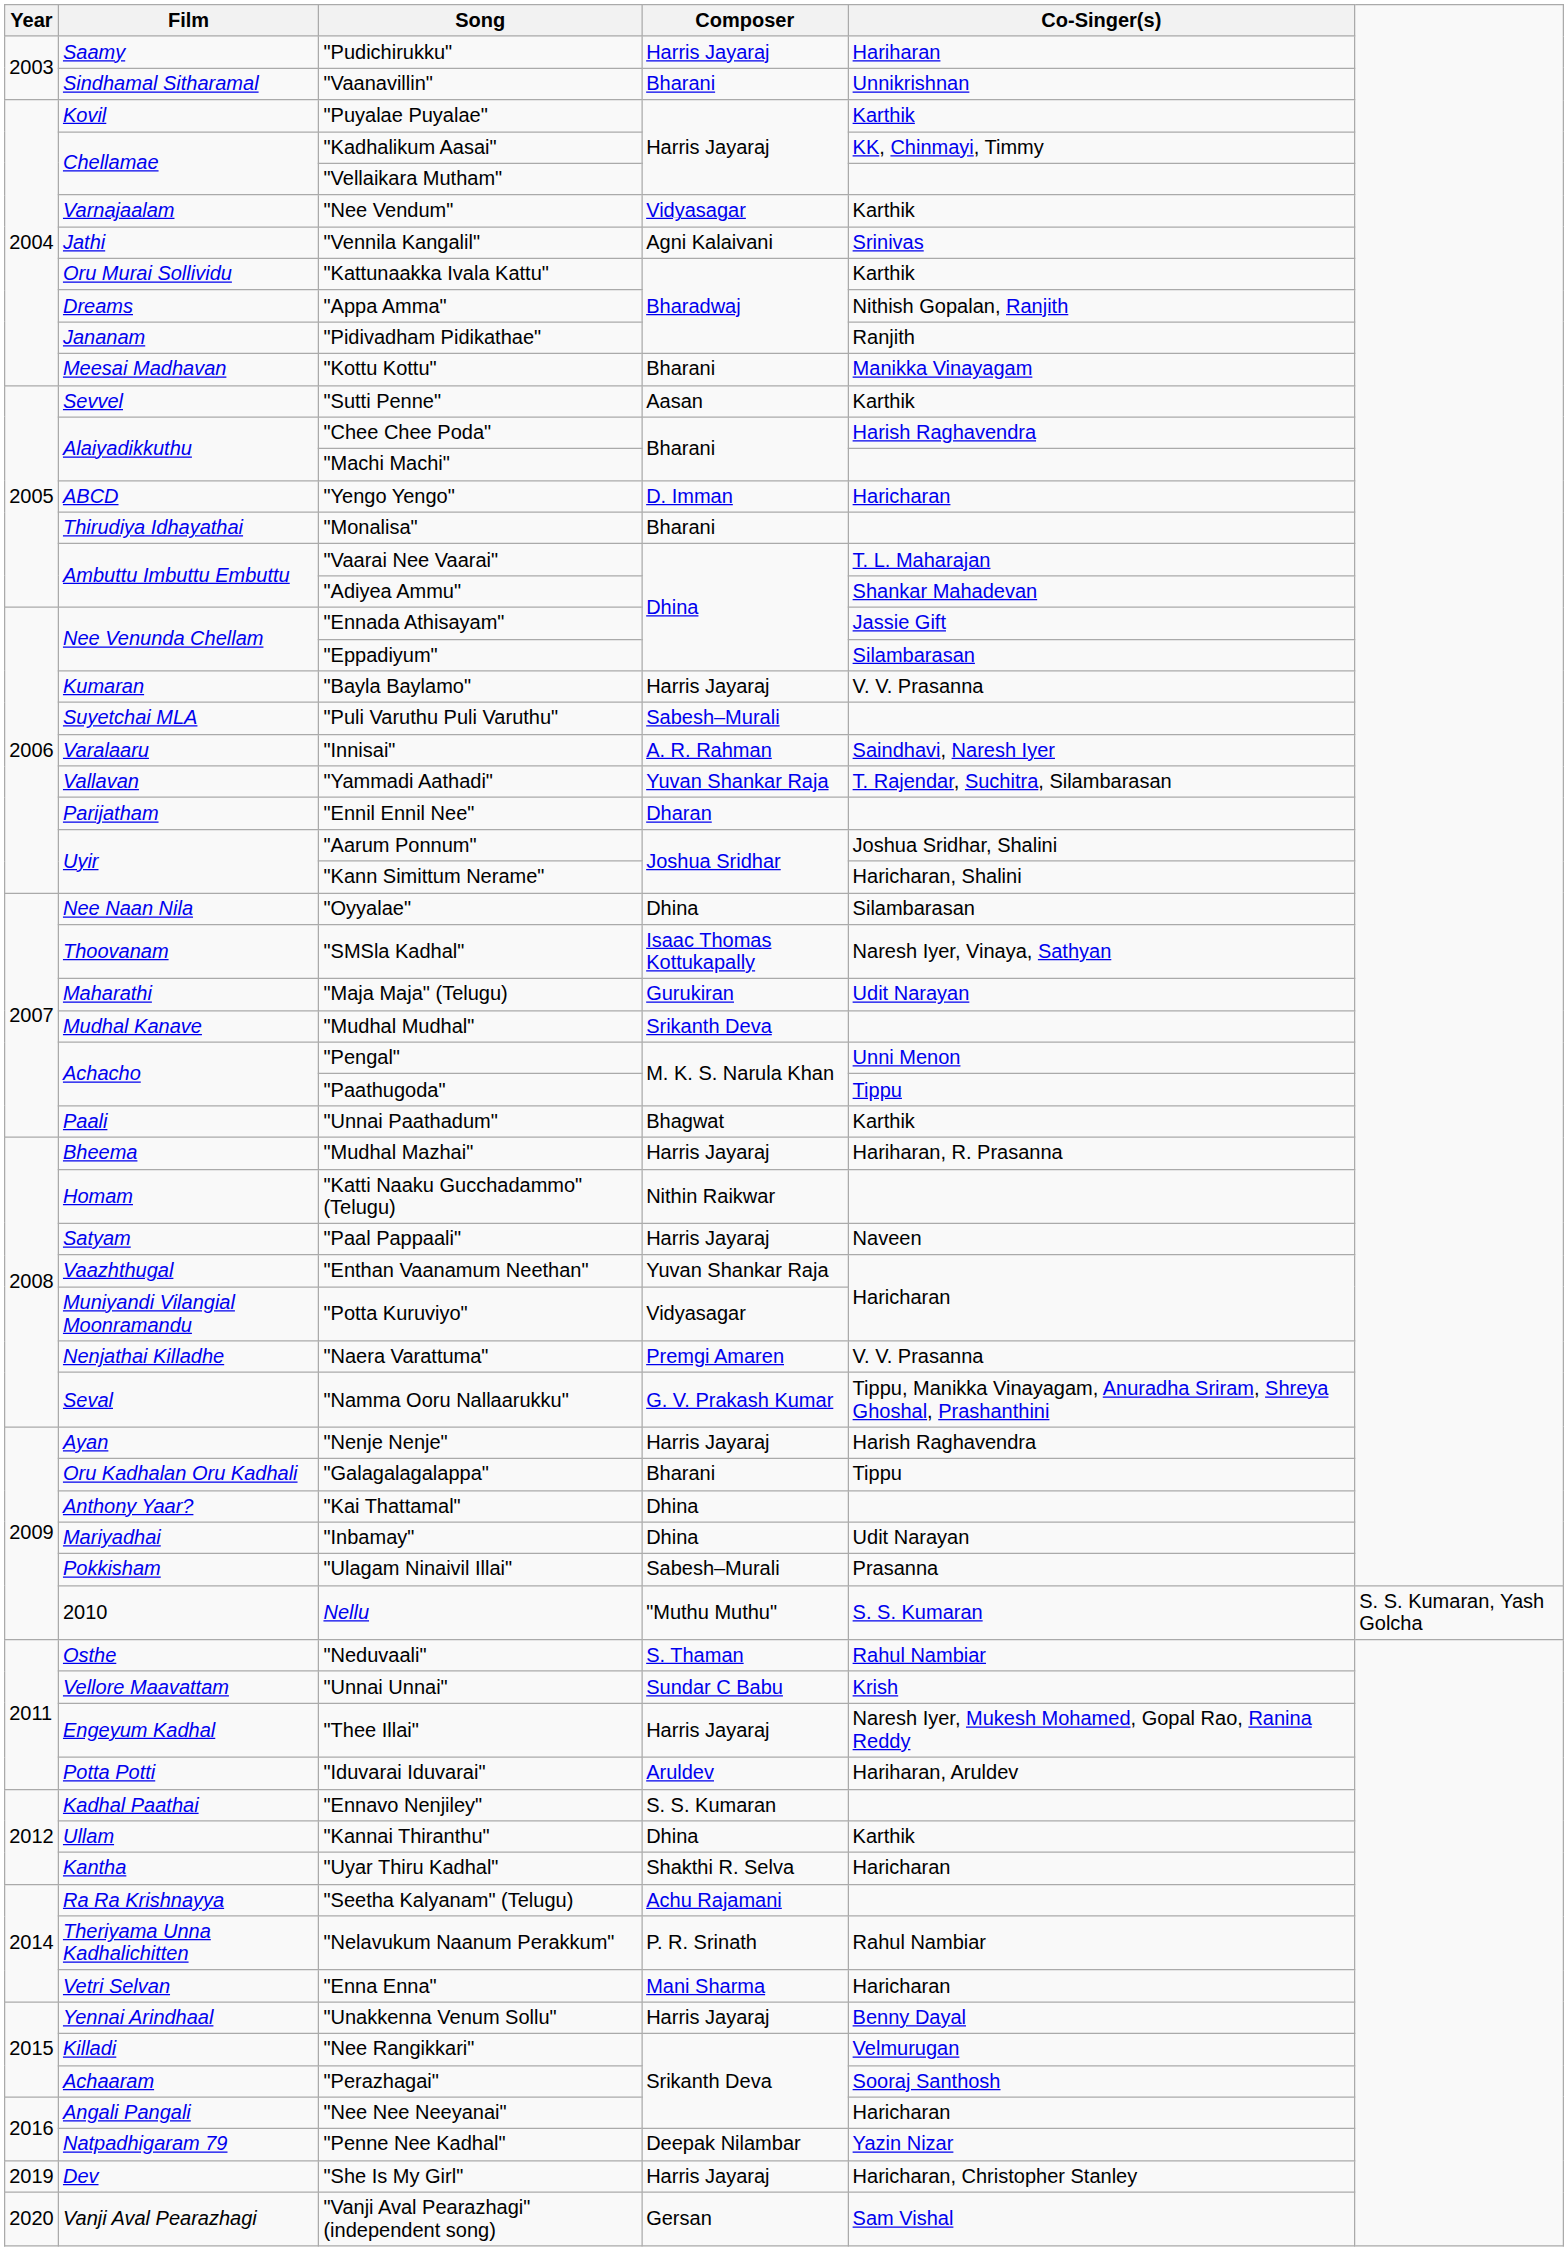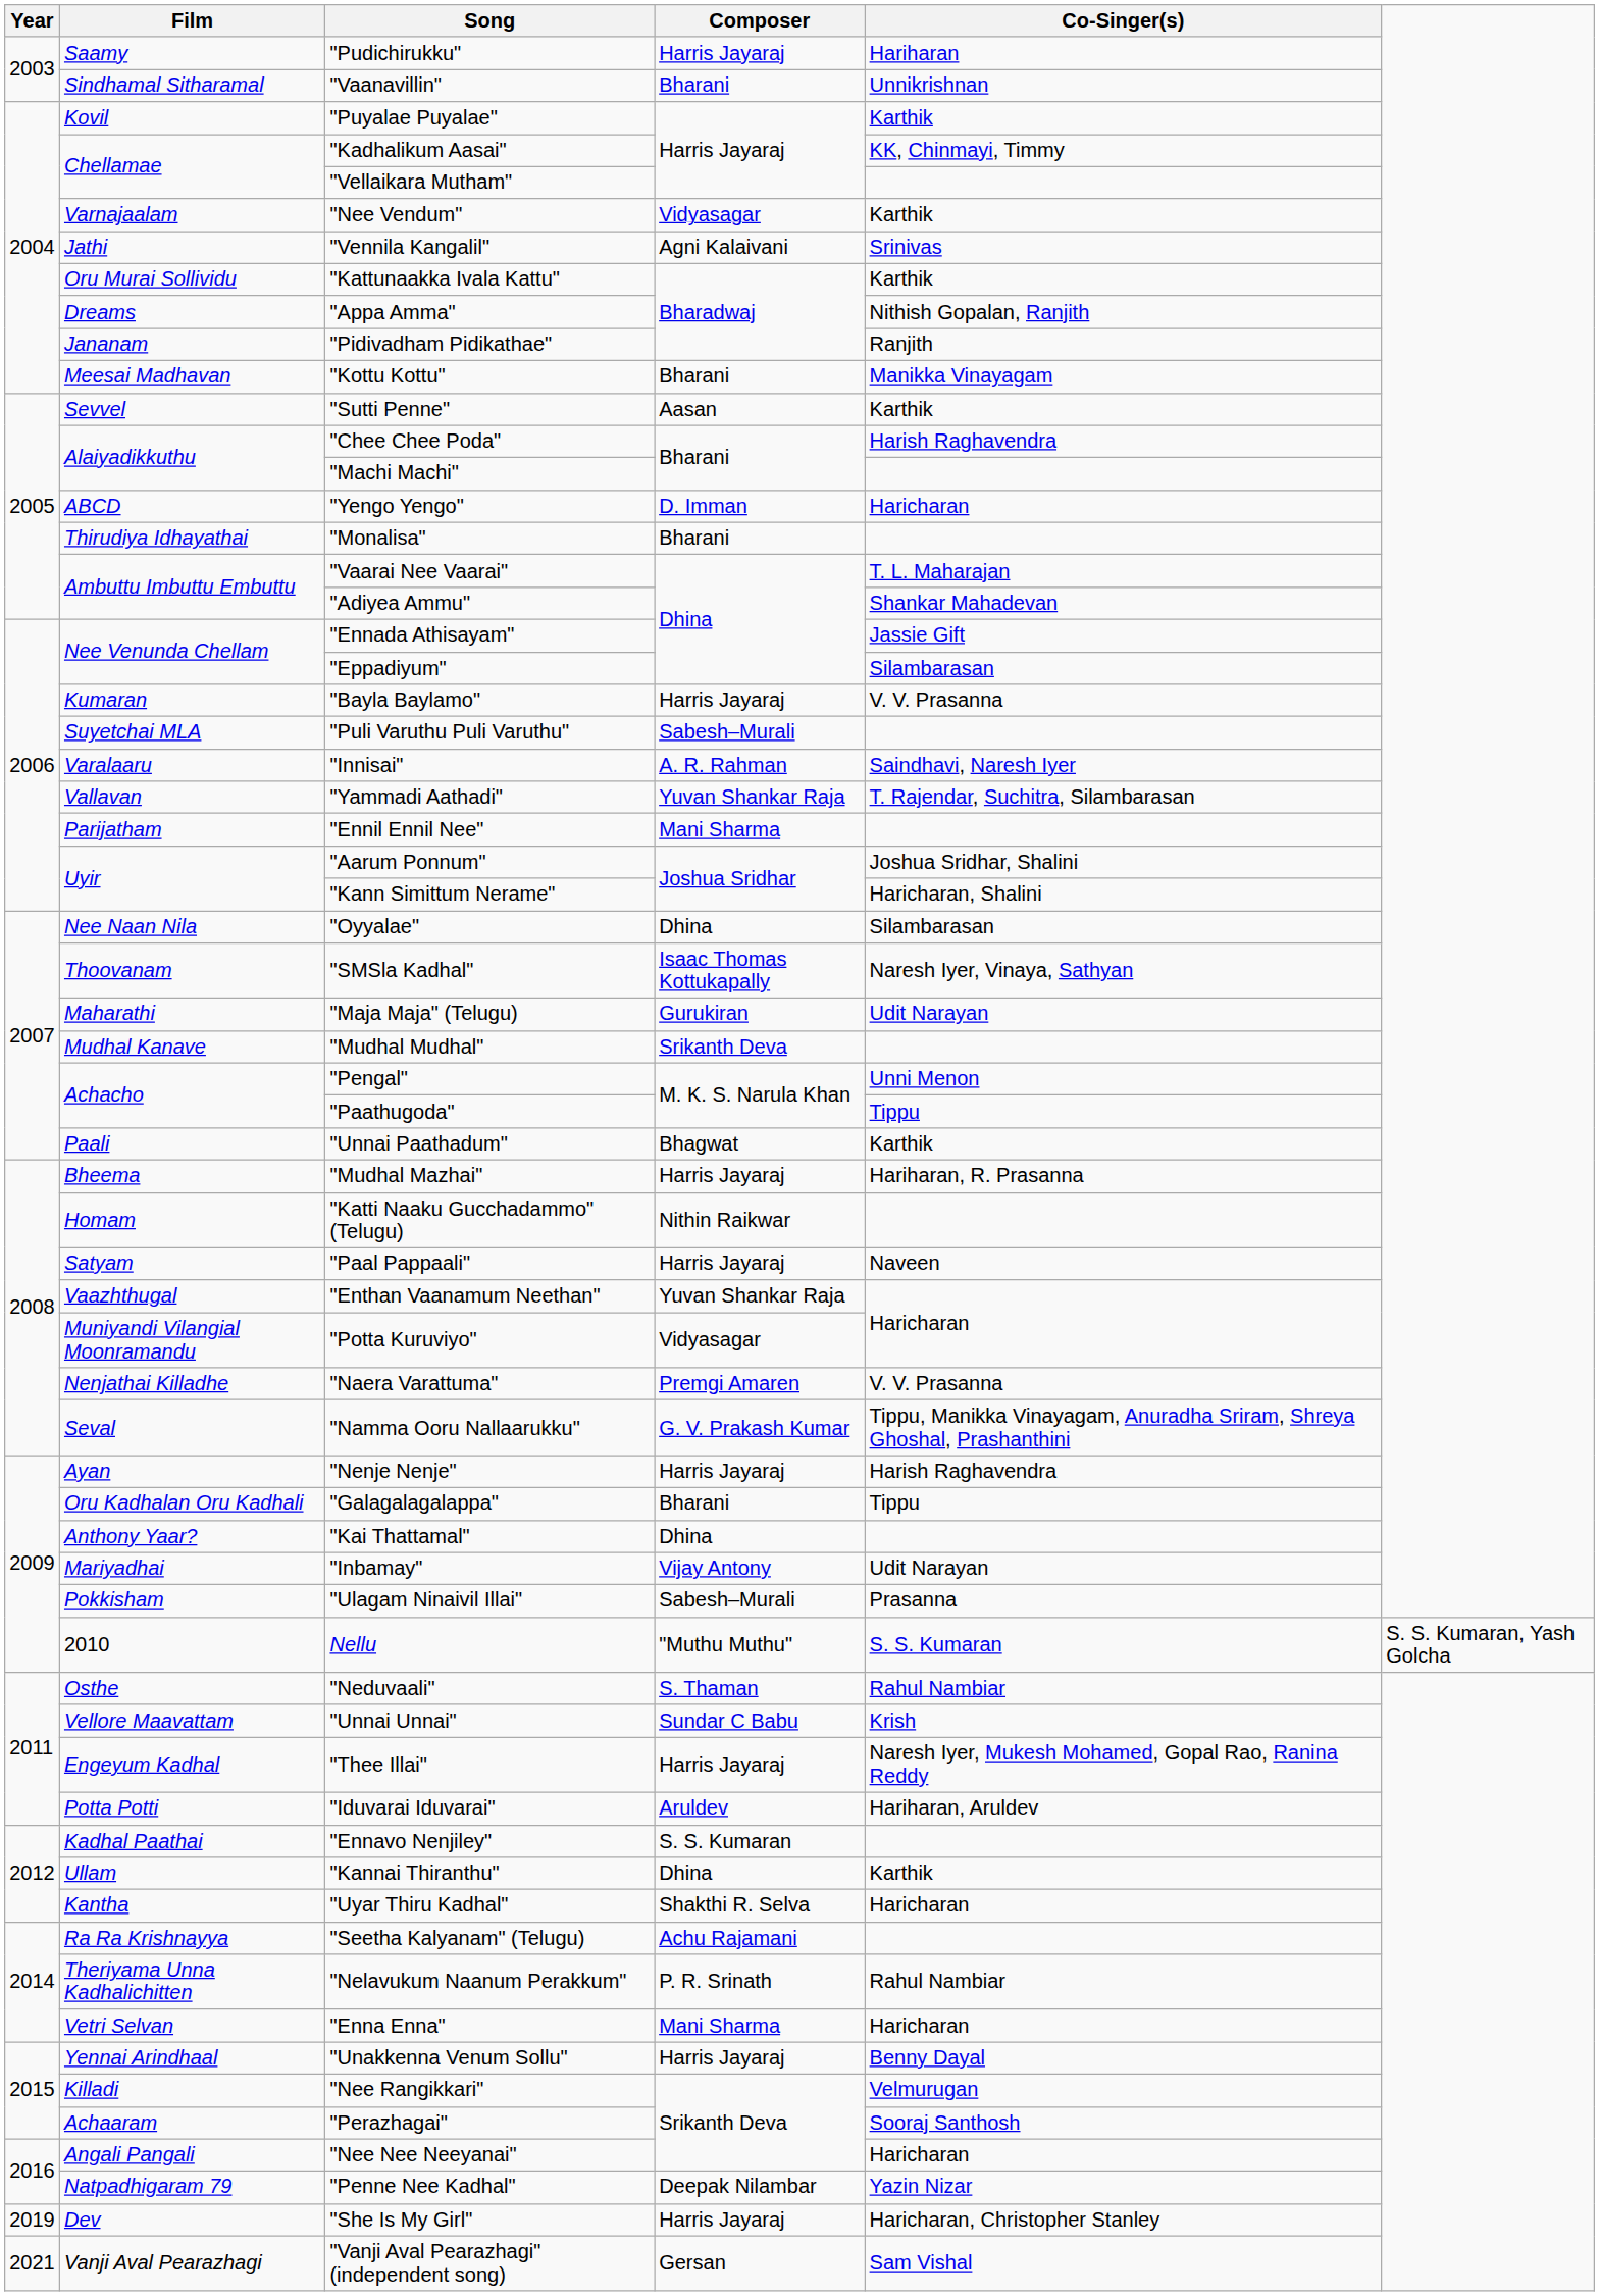"Ennil Ennil Nee" | Composer: Dharan -> Mani Sharma
"Inbamay" | Composer: Dhina -> Vijay Antony
"Vanji Aval Pearazhagi" (independent song) | Year: 2020 -> 2021
